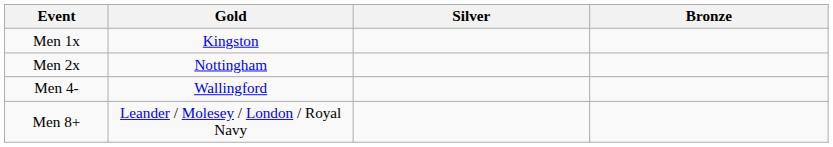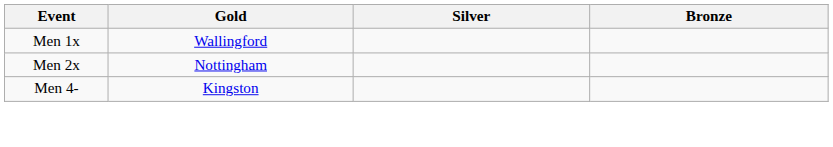Men 1x | Gold: Kingston -> Wallingford
Men 4- | Gold: Wallingford -> Kingston
- row: Men 8+ | Leander / Molesey / London / Royal Navy
